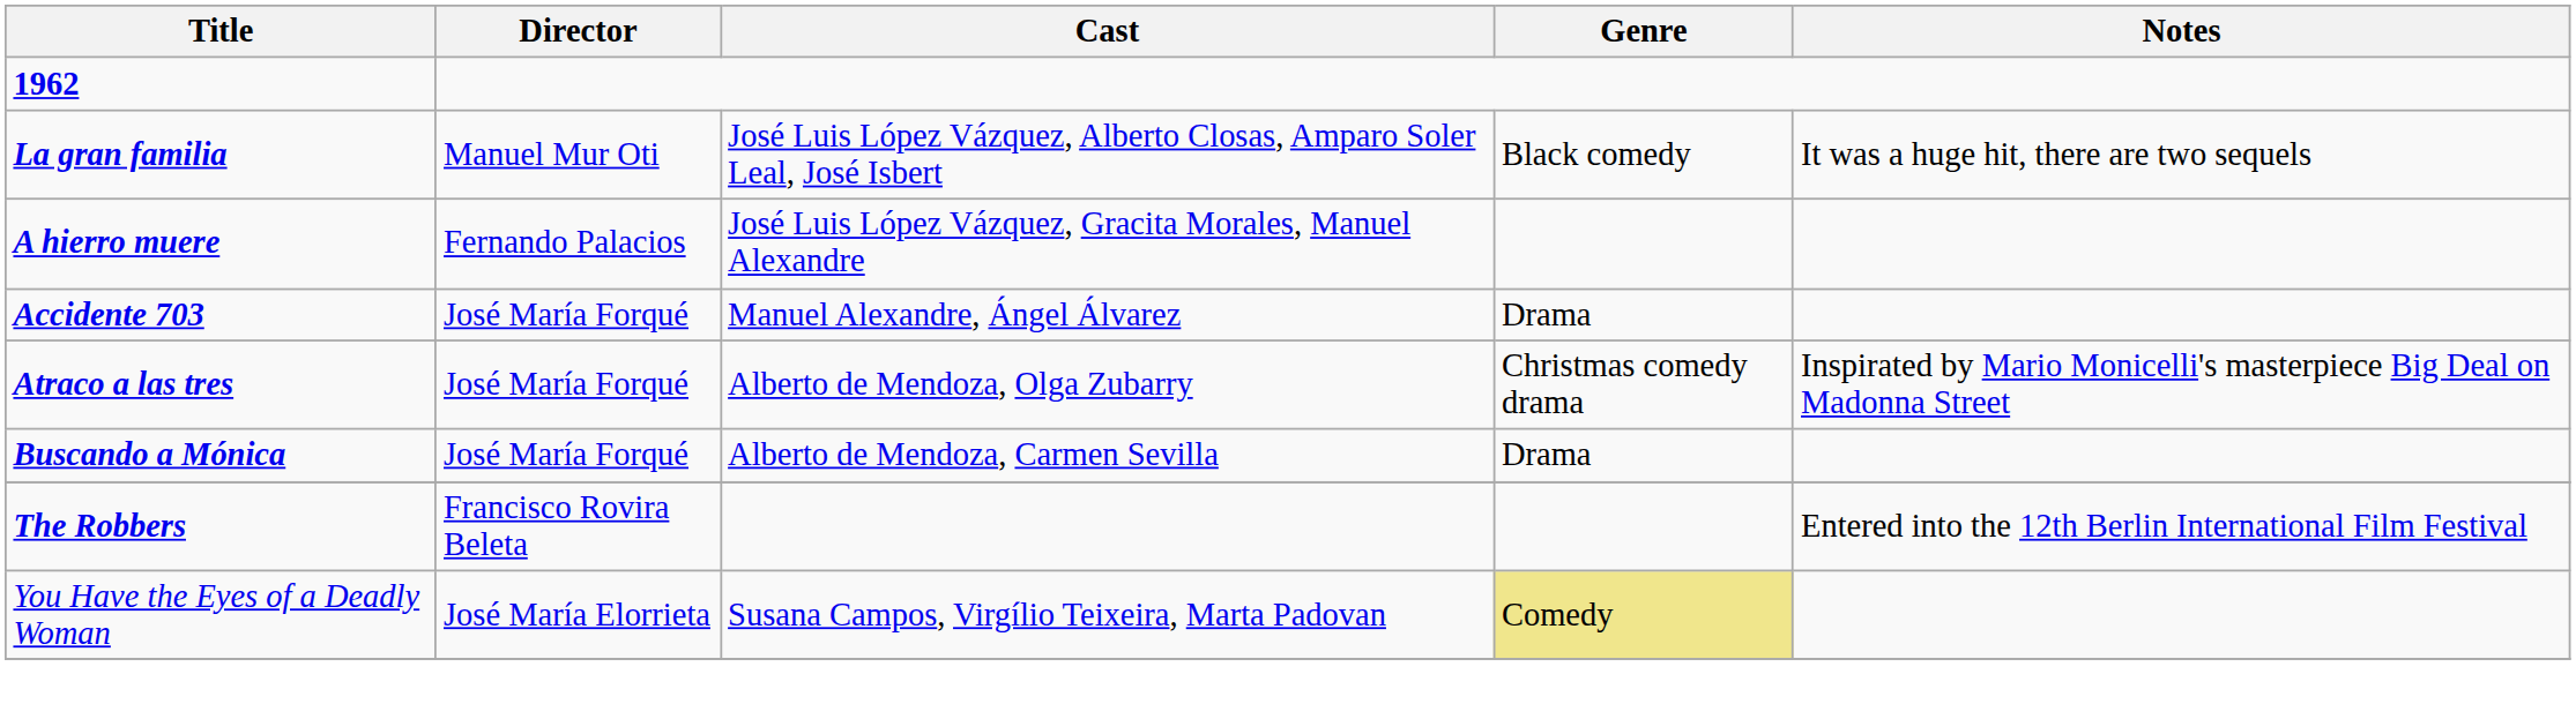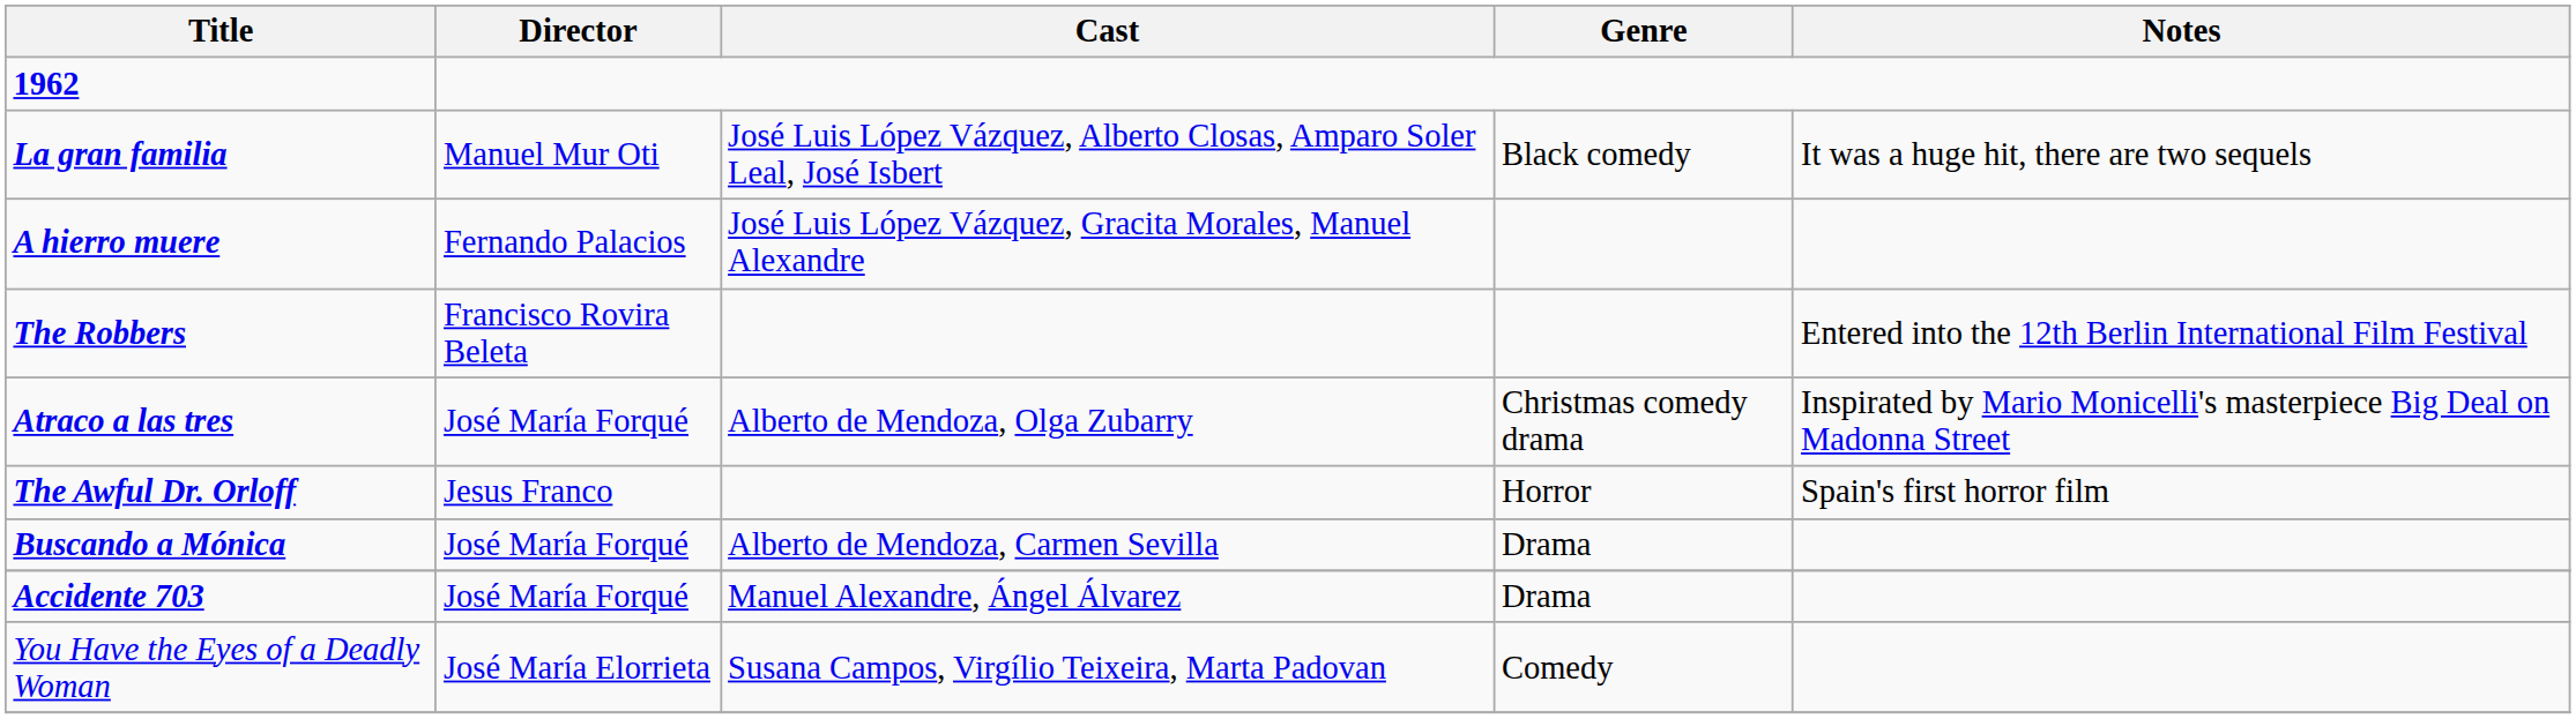rows swapped: Accidente 703 <-> The Robbers
+ row: The Awful Dr. Orloff | Jesus Franco | Horror | Spain's first horror film
You Have the Eyes of a Deadly Woman | Genre: khaki background -> no background
